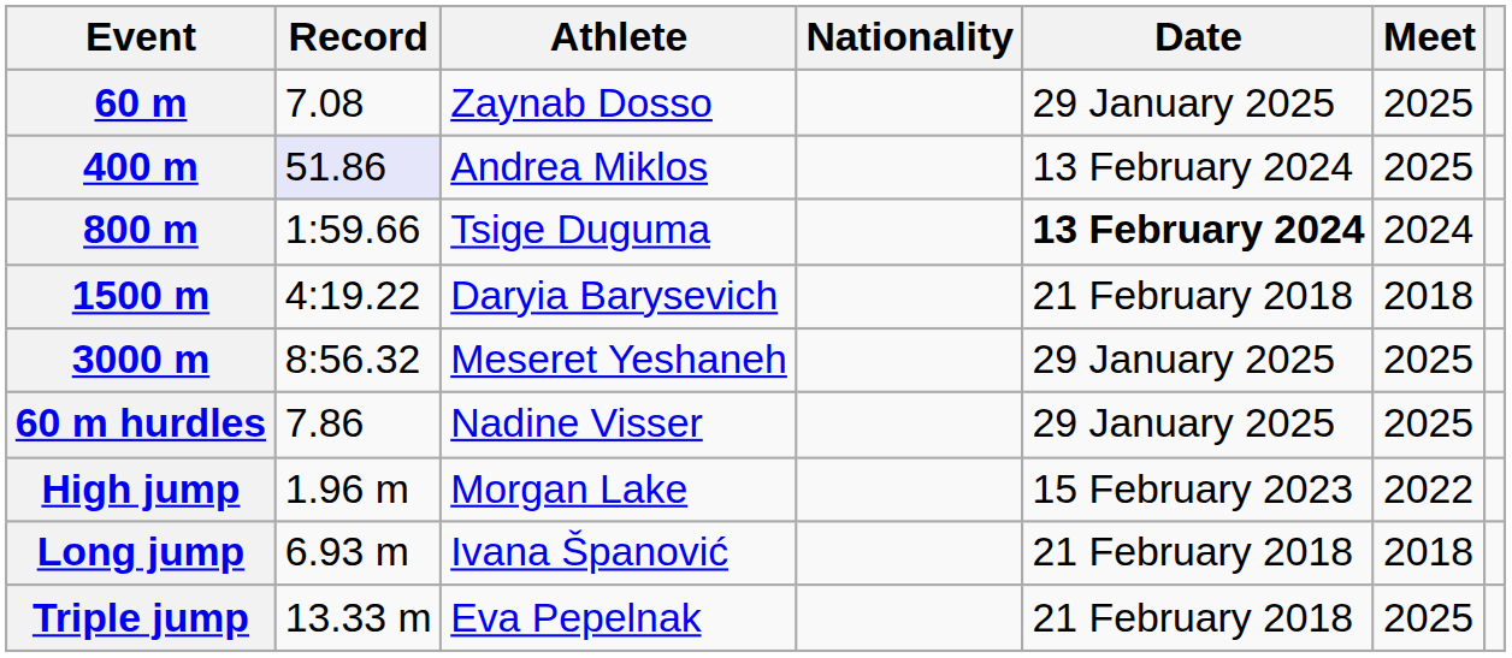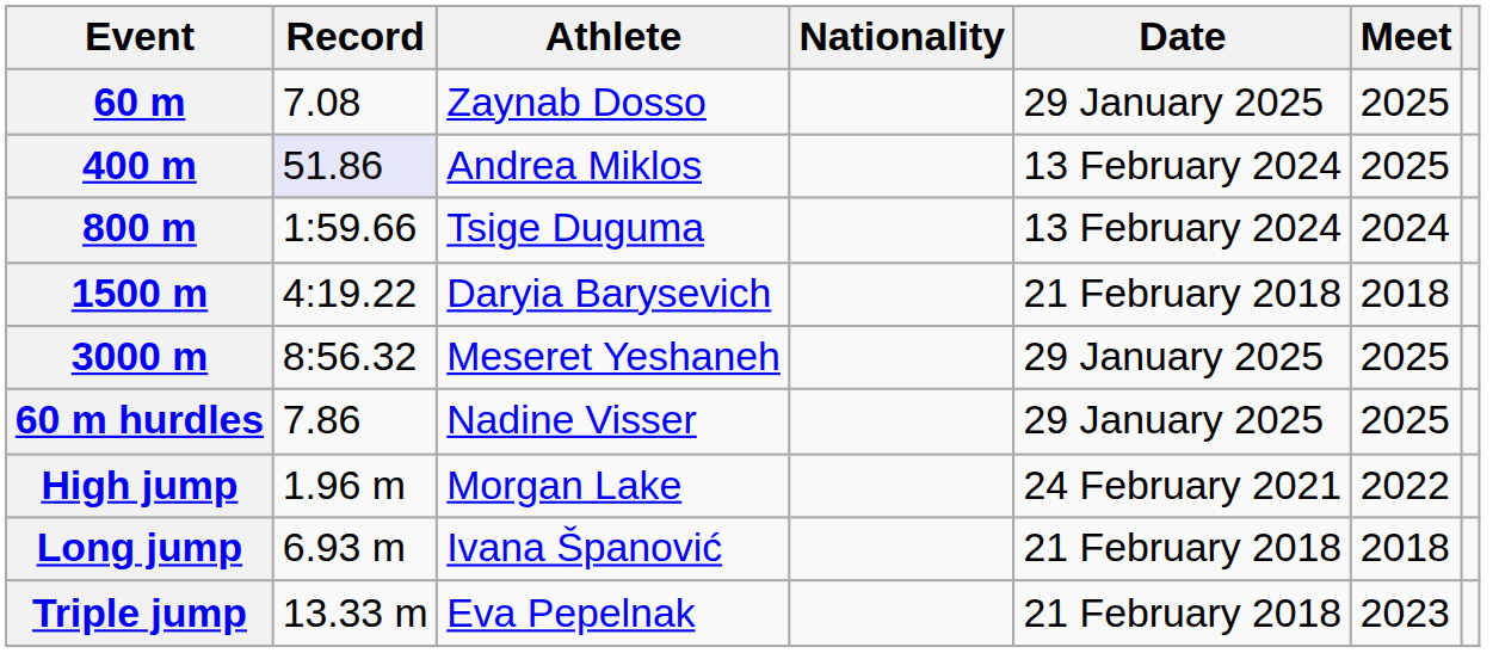800 m | Date: bold -> normal
High jump | Date: 15 February 2023 -> 24 February 2021
Triple jump | Meet: 2025 -> 2023
